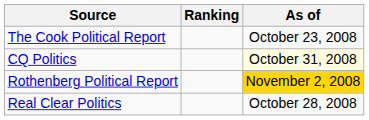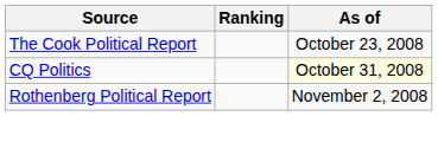Rothenberg Political Report | As of: gold background -> no background
- row: Real Clear Politics | October 28, 2008
